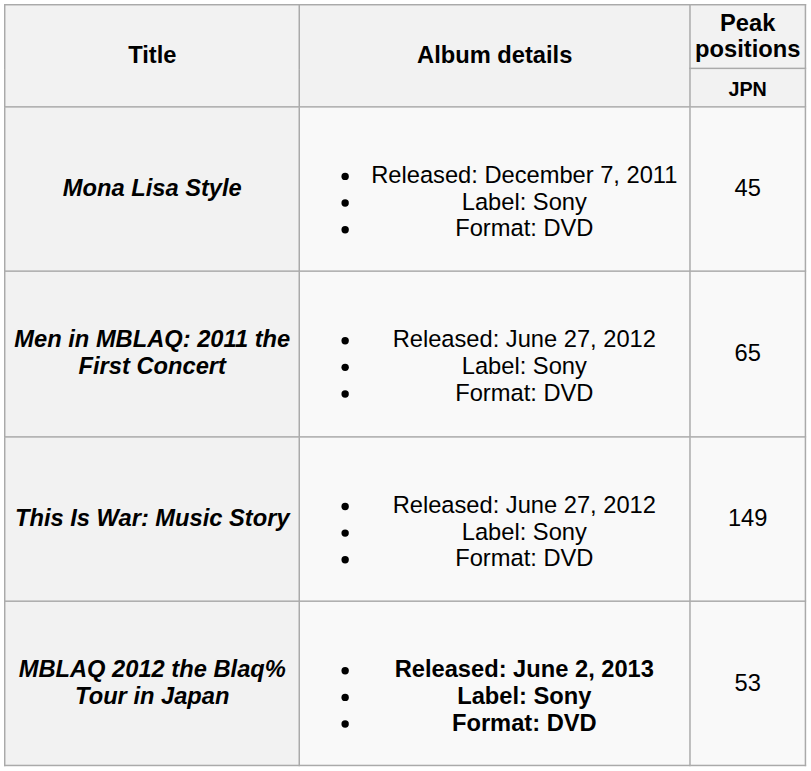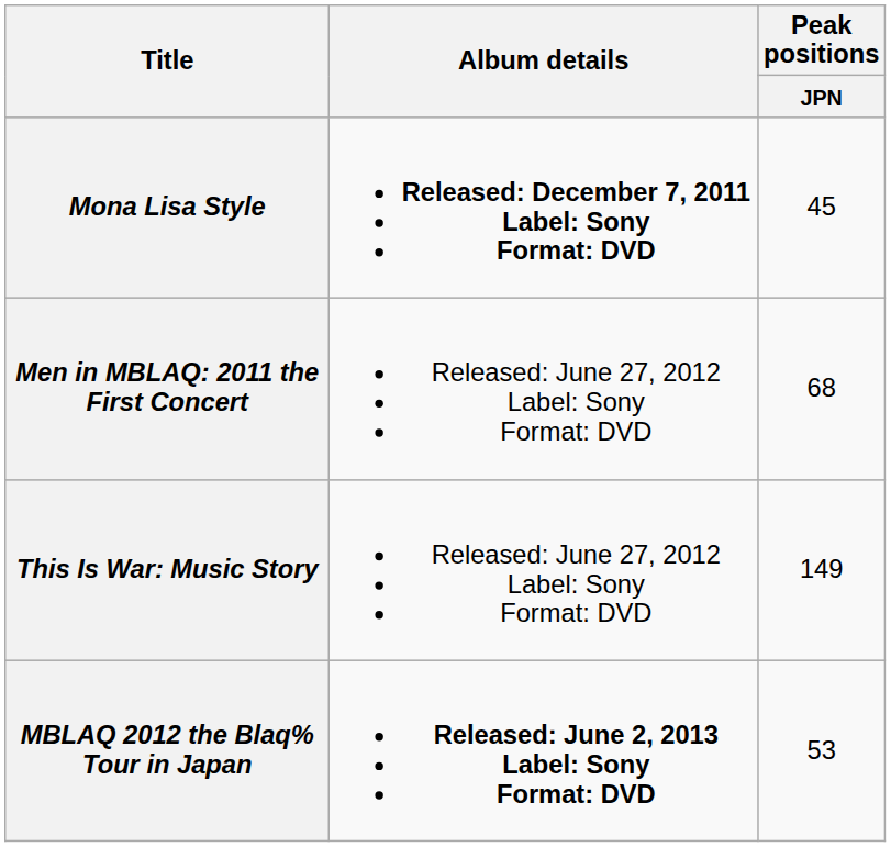Mona Lisa Style | Album details: normal -> bold
Men in MBLAQ: 2011 the First Concert | Peak positions / JPN: 65 -> 68
